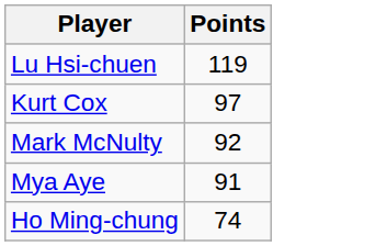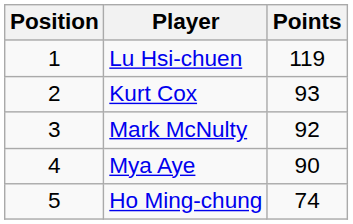+ column: Position | 1 | 2 | 3 | 4 | 5
Kurt Cox | Points: 97 -> 93
Mya Aye | Points: 91 -> 90
